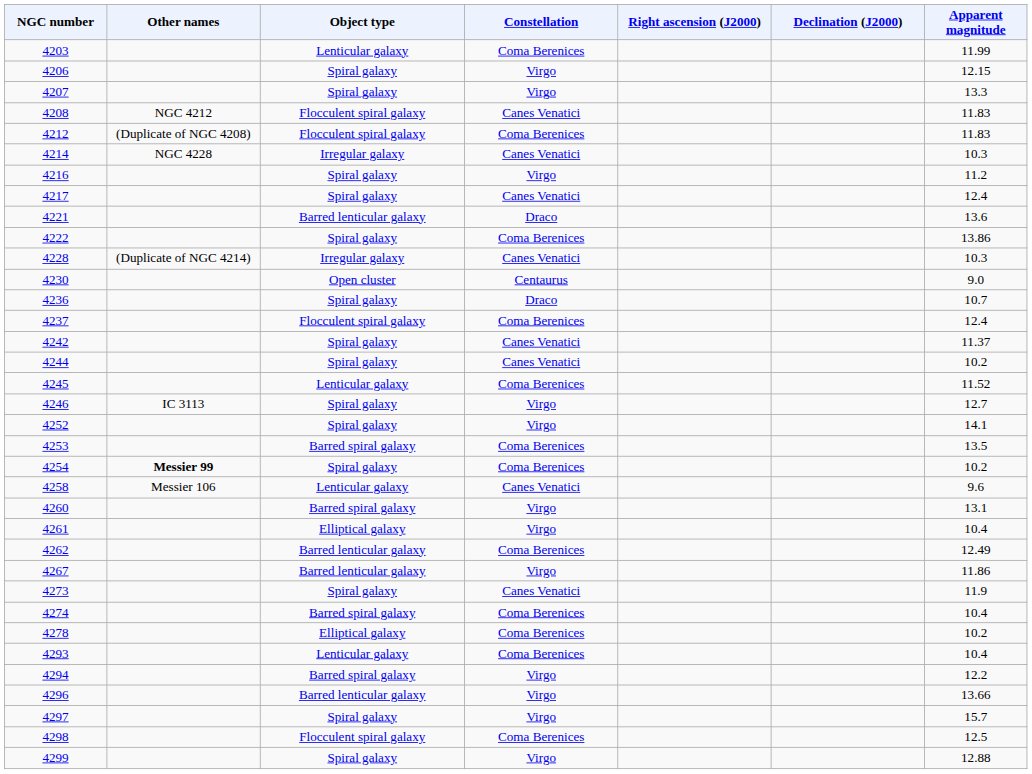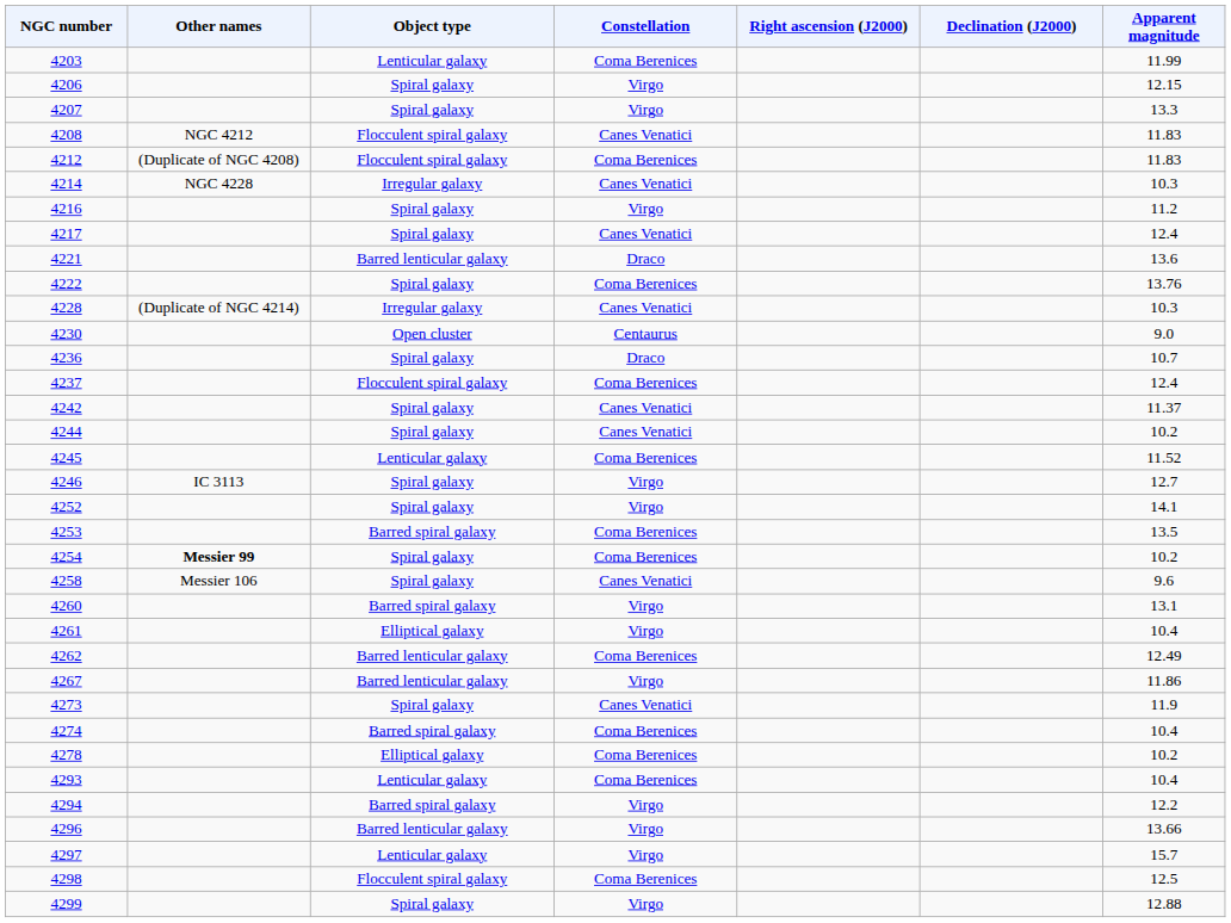4222 | Apparent magnitude: 13.86 -> 13.76
4258 | Object type: Lenticular galaxy -> Spiral galaxy
4297 | Object type: Spiral galaxy -> Lenticular galaxy
